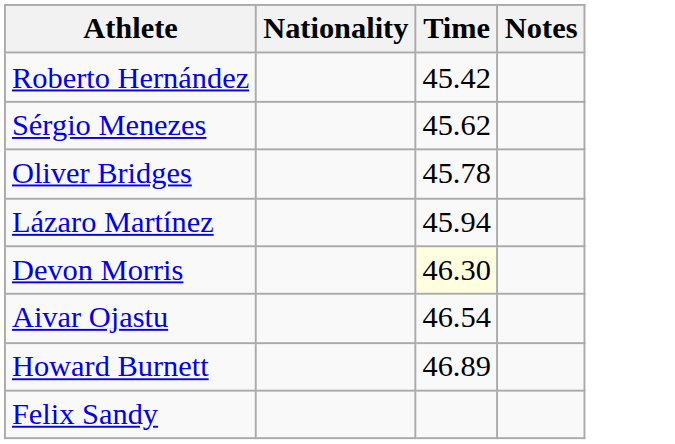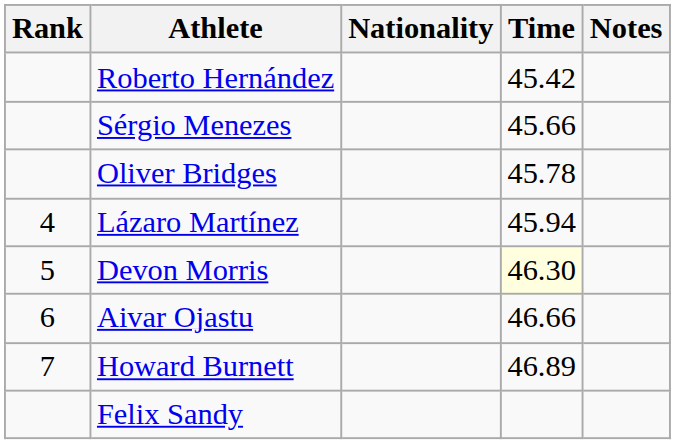+ column: Rank | 4 | 5 | 6 | 7
Sérgio Menezes | Time: 45.62 -> 45.66
Aivar Ojastu | Time: 46.54 -> 46.66
